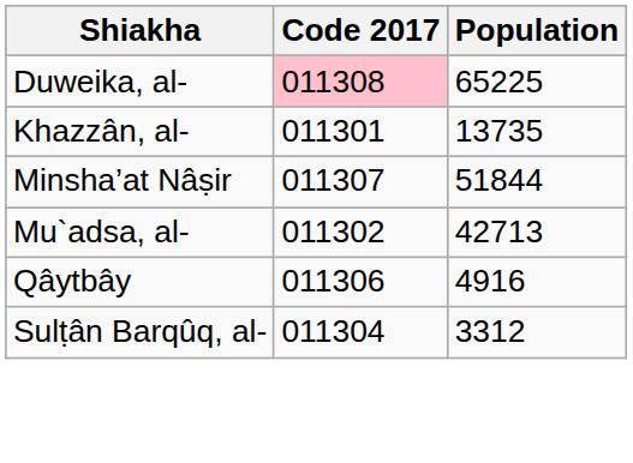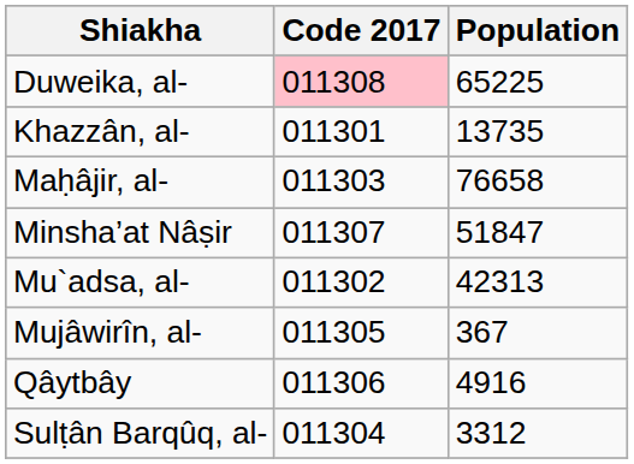+ row: Maḥâjir, al- | 011303 | 76658
Minsha’at Nâṣir | Population: 51844 -> 51847
Mu`adsa, al- | Population: 42713 -> 42313
+ row: Mujâwirîn, al- | 011305 | 367
